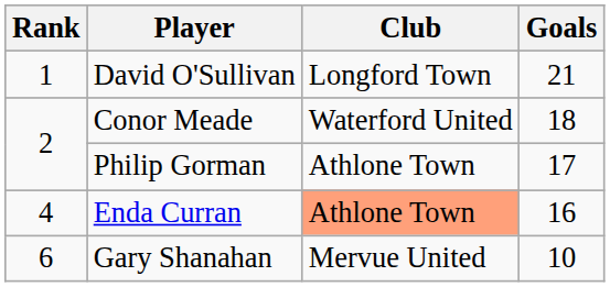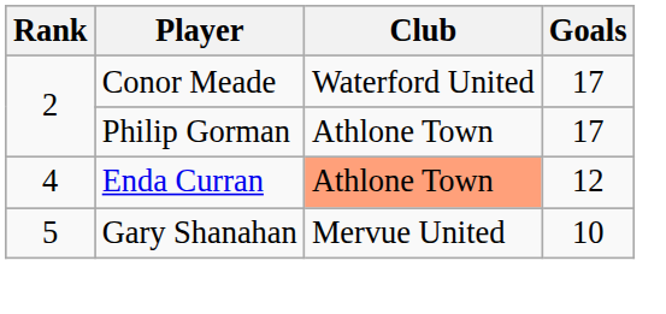- row: 1 | David O'Sullivan | Longford Town | 21
Conor Meade | Goals: 18 -> 17
Enda Curran | Goals: 16 -> 12
Gary Shanahan | Rank: 6 -> 5
